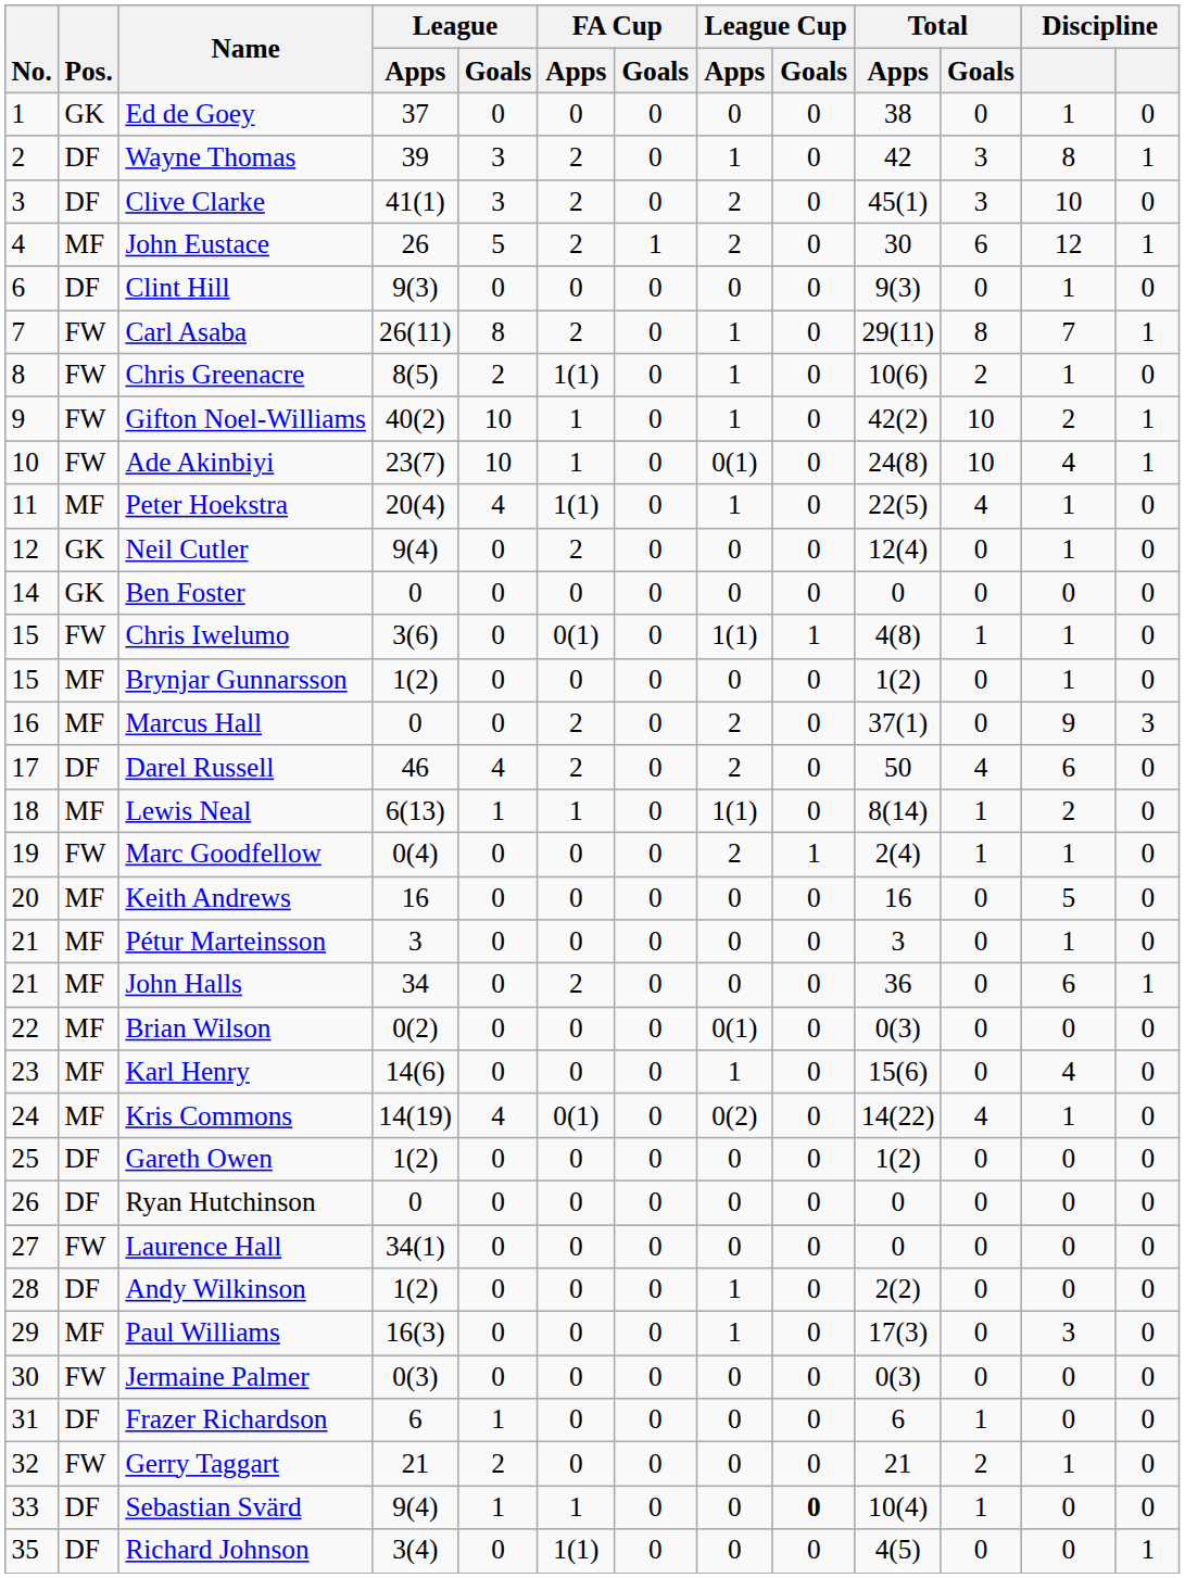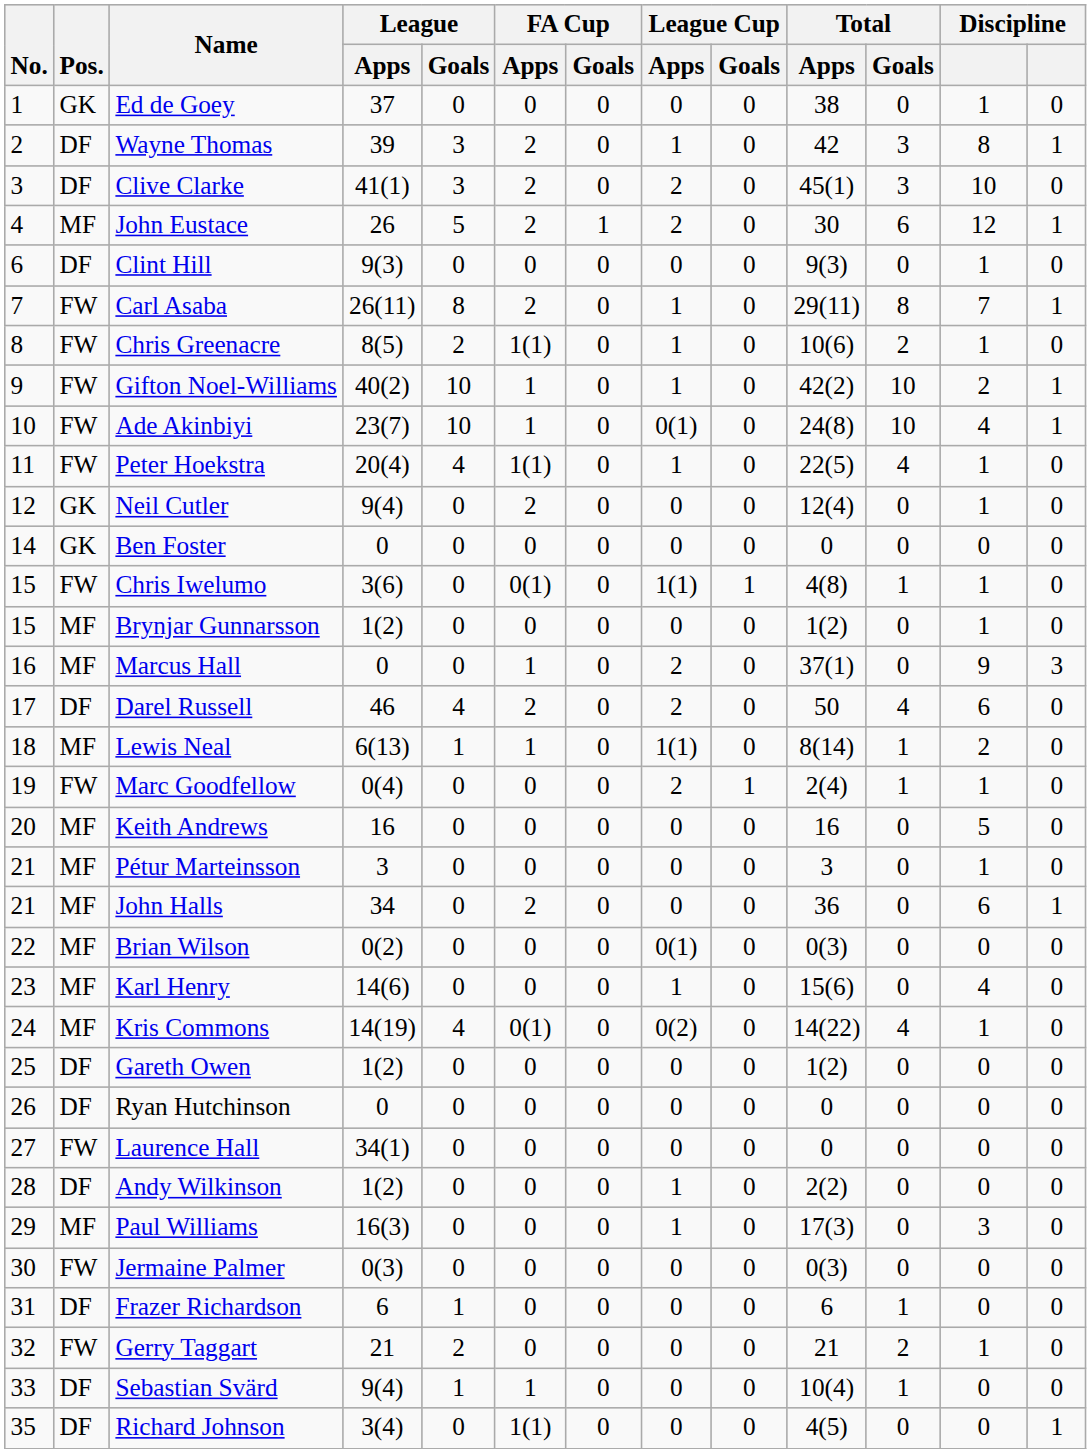Peter Hoekstra | Pos.: MF -> FW
Marcus Hall | FA Cup / Apps: 2 -> 1
Sebastian Svärd | League Cup / Goals: bold -> normal
